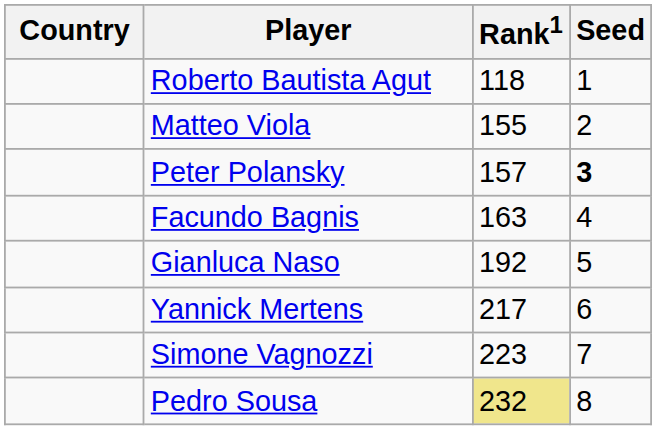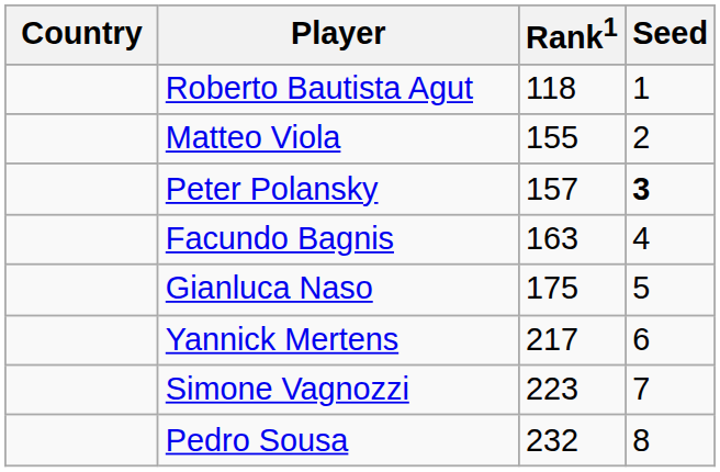Gianluca Naso | Rank1: 192 -> 175
Pedro Sousa | Rank1: khaki background -> no background
